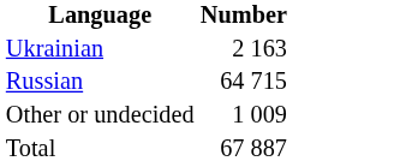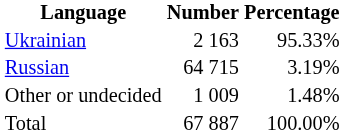+ column: Percentage | 95.33% | 3.19% | 1.48% | 100.00%
